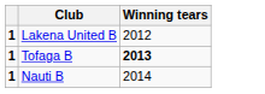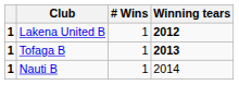+ column: # Wins | 1 | 1 | 1
Lakena United B | Winning tears: normal -> bold
